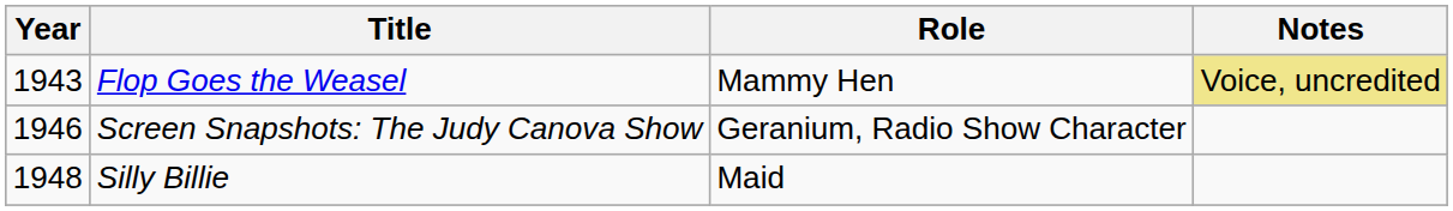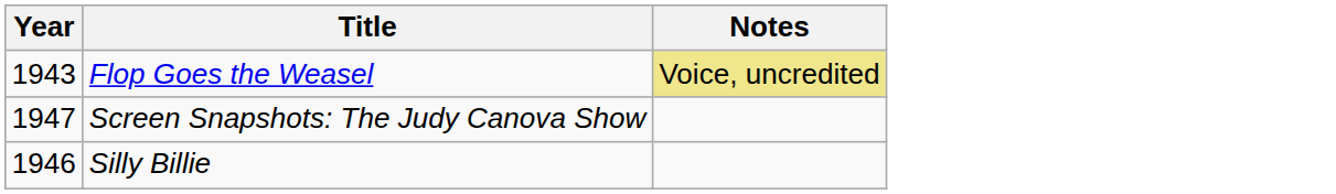- column: Role | Mammy Hen | Geranium, Radio Show Character | Maid
Screen Snapshots: The Judy Canova Show | Year: 1946 -> 1947
Silly Billie | Year: 1948 -> 1946
